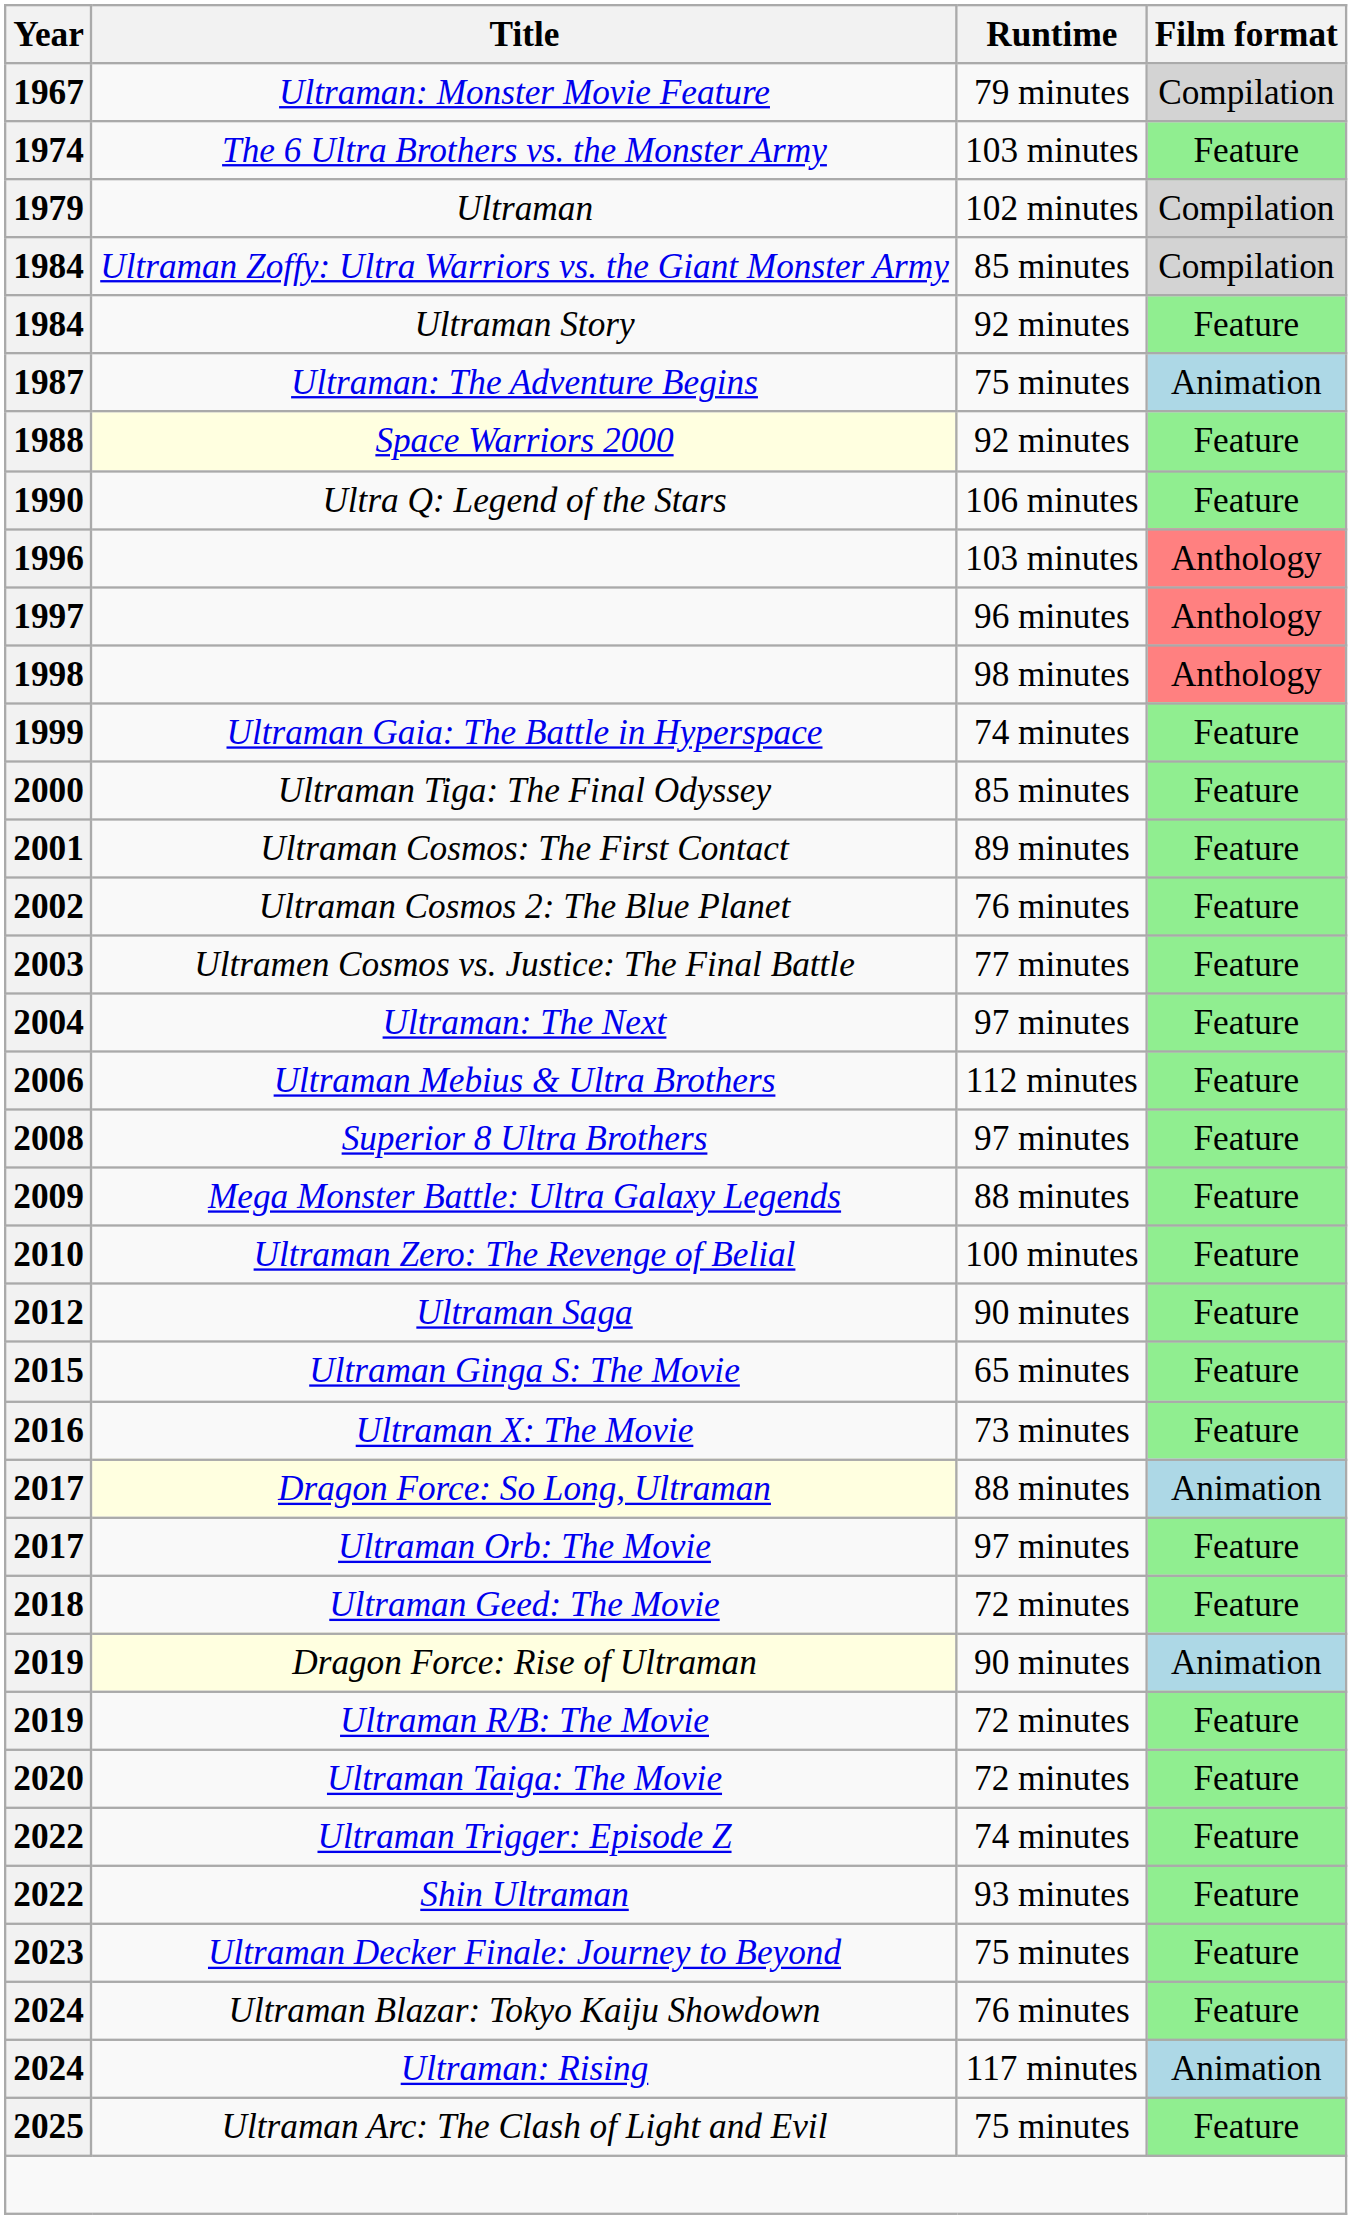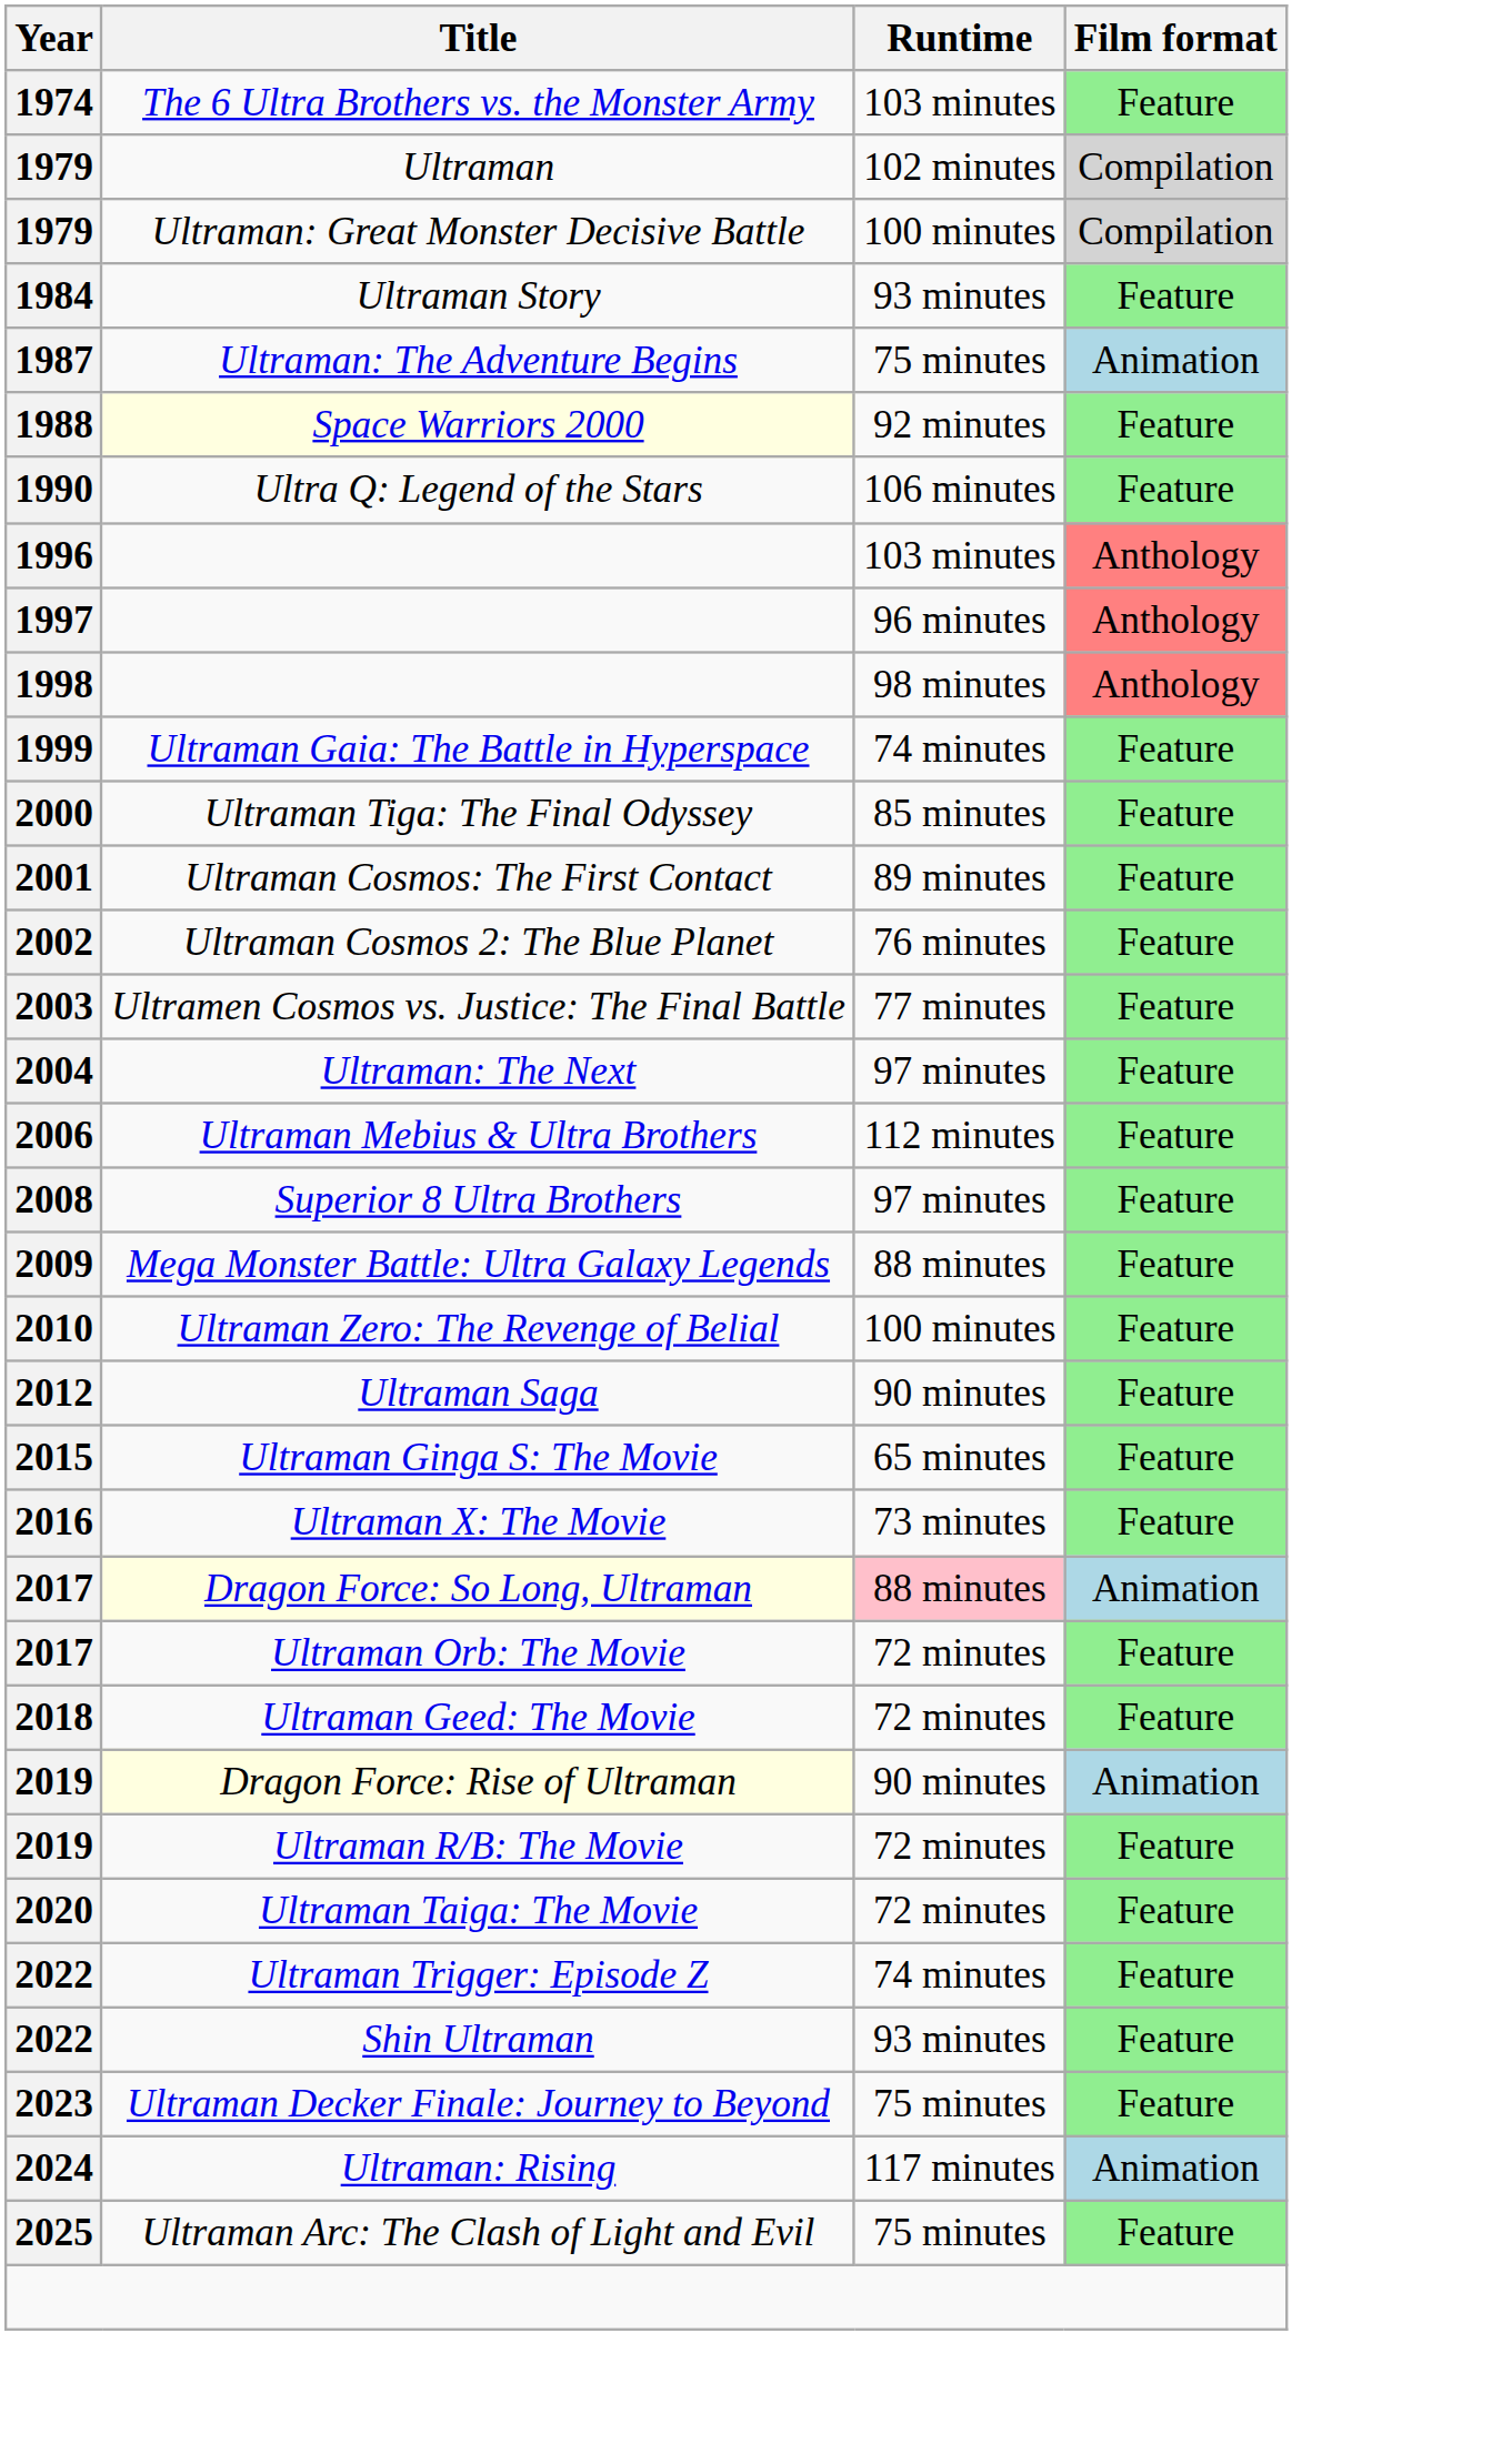- row: 1967 | Ultraman: Monster Movie Feature | 79 minutes | Compilation
+ row: 1979 | Ultraman: Great Monster Decisive Battle | 100 minutes | Compilation
- row: 1984 | Ultraman Zoffy: Ultra Warriors vs. the Giant Monster Army | 85 minutes | Compilation
Ultraman Story | Runtime: 92 minutes -> 93 minutes
Dragon Force: So Long, Ultraman | Runtime: no background -> pink background
Ultraman Orb: The Movie | Runtime: 97 minutes -> 72 minutes
- row: 2024 | Ultraman Blazar: Tokyo Kaiju Showdown | 76 minutes | Feature
